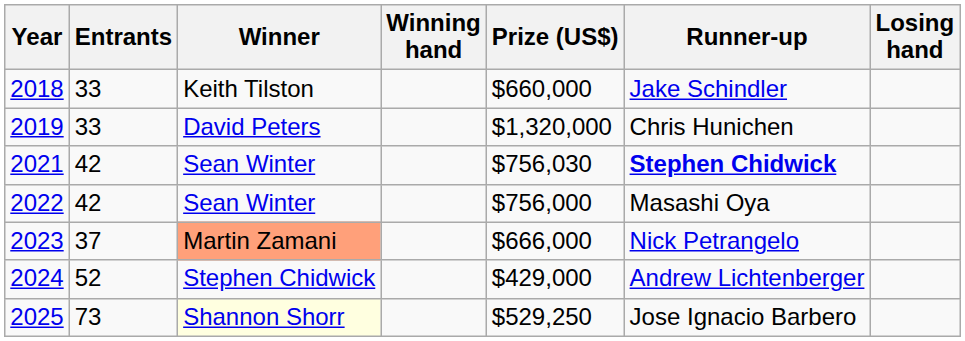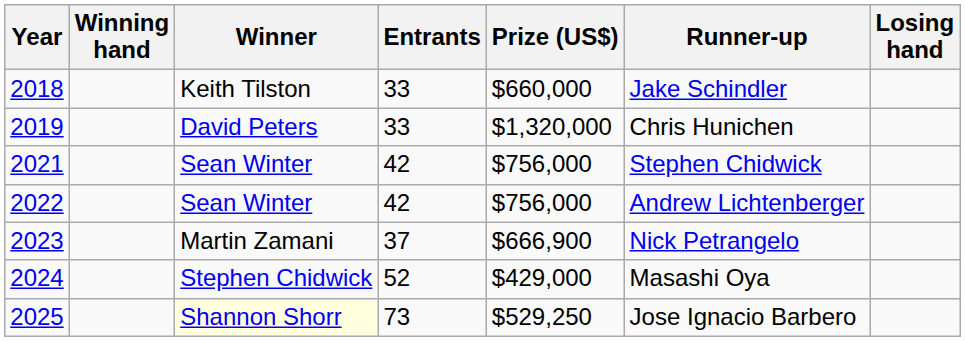columns swapped: Entrants <-> Winning hand
2021 | Prize (US$): $756,030 -> $756,000
2021 | Runner-up: bold -> normal
2022 | Runner-up: Masashi Oya -> Andrew Lichtenberger
2023 | Winner: lightsalmon background -> no background
2023 | Prize (US$): $666,000 -> $666,900
2024 | Runner-up: Andrew Lichtenberger -> Masashi Oya
